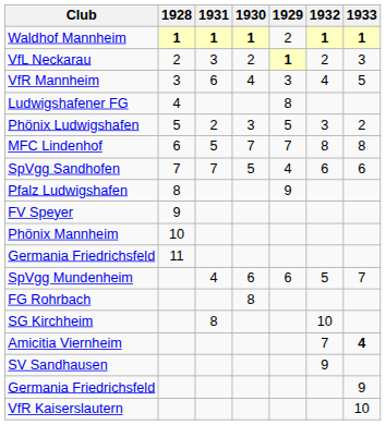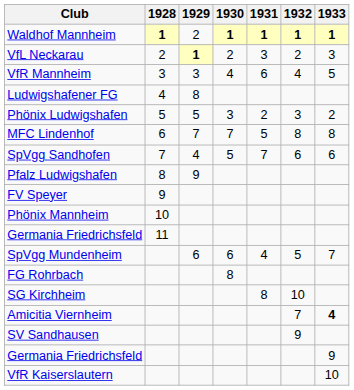columns swapped: 1929 <-> 1931
